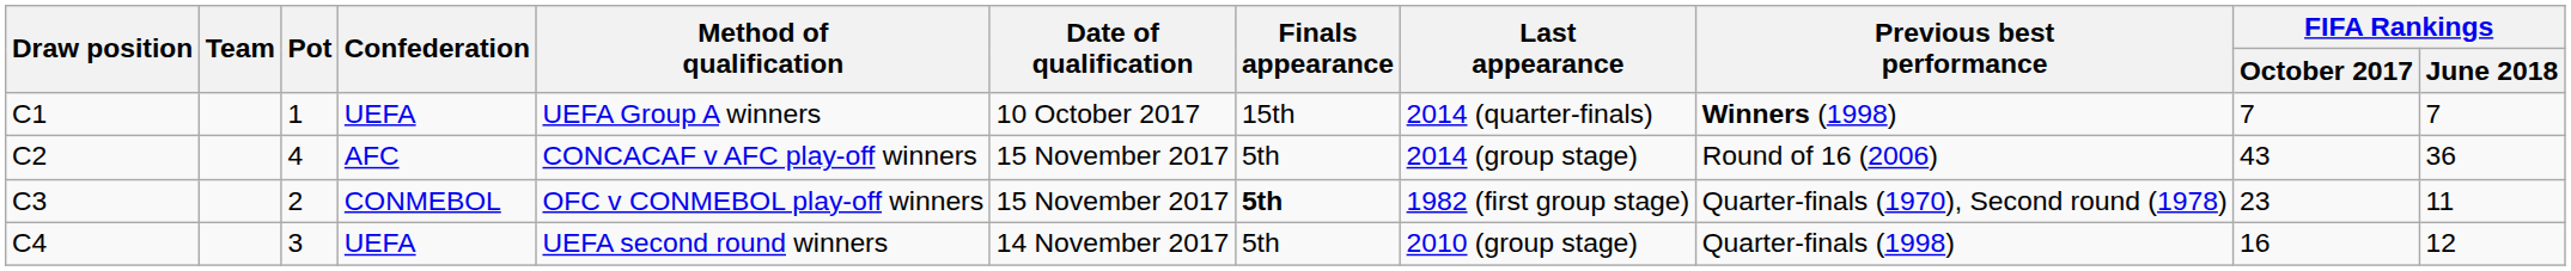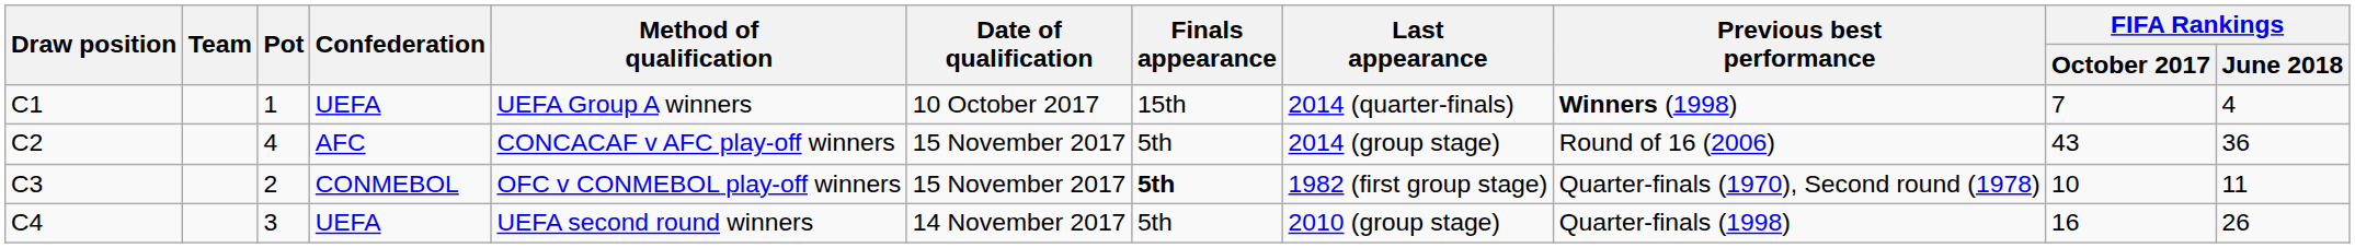C1 | FIFA Rankings / June 2018: 7 -> 4
C3 | FIFA Rankings / October 2017: 23 -> 10
C4 | FIFA Rankings / June 2018: 12 -> 26
